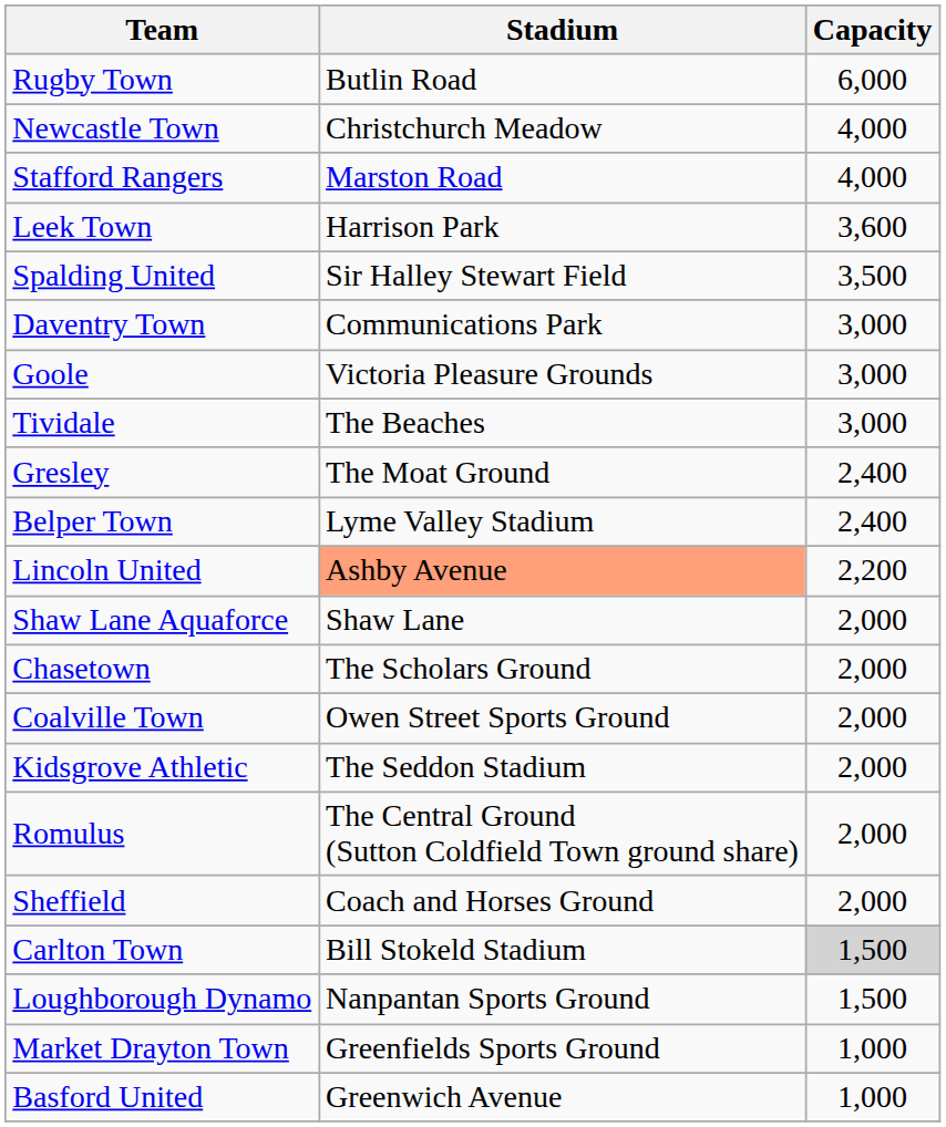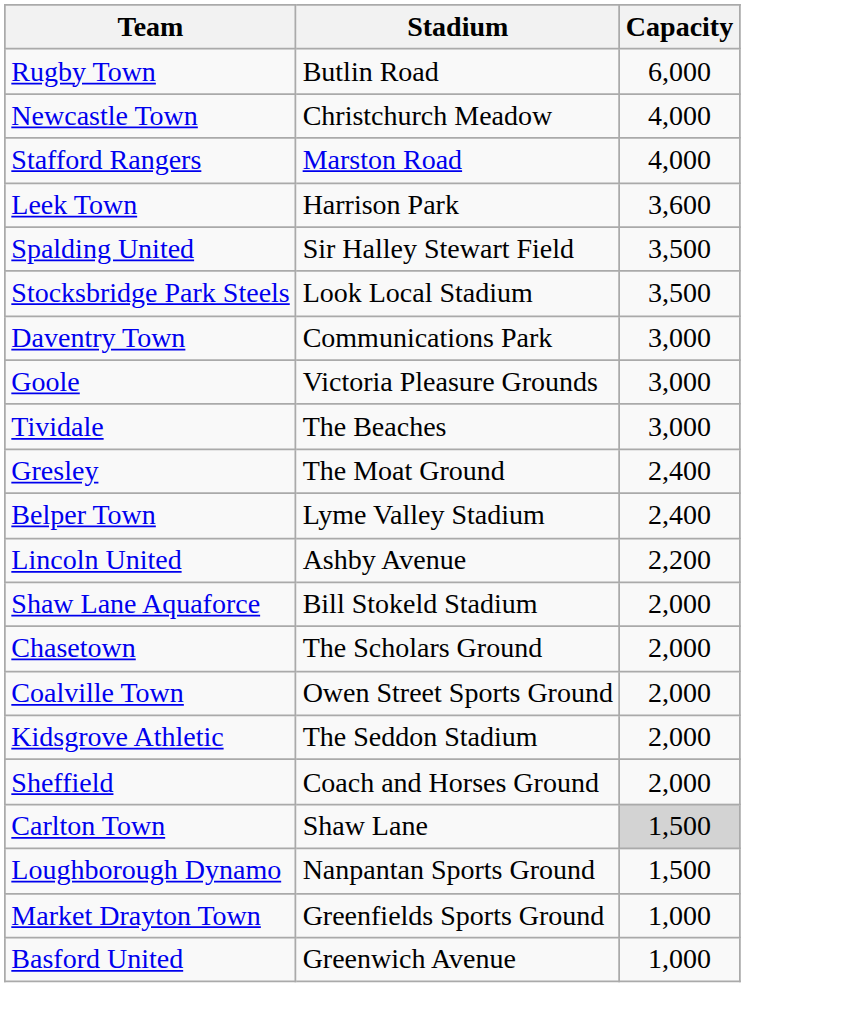+ row: Stocksbridge Park Steels | Look Local Stadium | 3,500
Lincoln United | Stadium: lightsalmon background -> no background
Shaw Lane Aquaforce | Stadium: Shaw Lane -> Bill Stokeld Stadium
- row: Romulus | The Central Ground (Sutton Coldfield Town ground share) | 2,000
Carlton Town | Stadium: Bill Stokeld Stadium -> Shaw Lane
